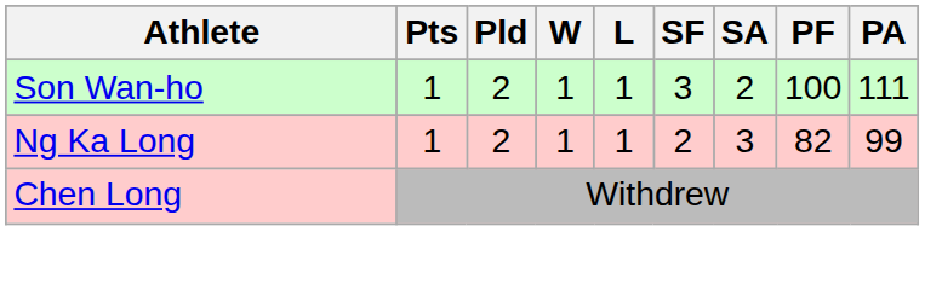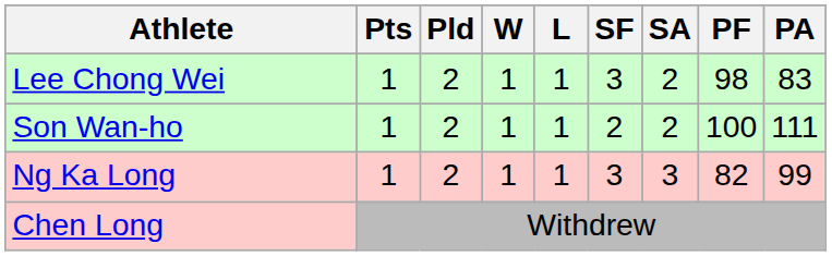+ row: Lee Chong Wei | 1 | 2 | 1 | 1 | 3 | 2 | 98 | 83
Son Wan-ho | SF: 3 -> 2
Ng Ka Long | SF: 2 -> 3
